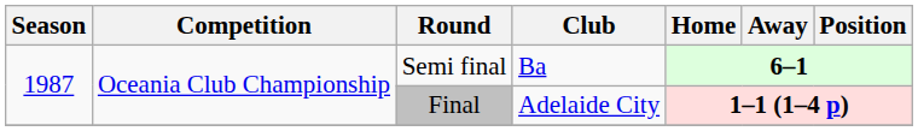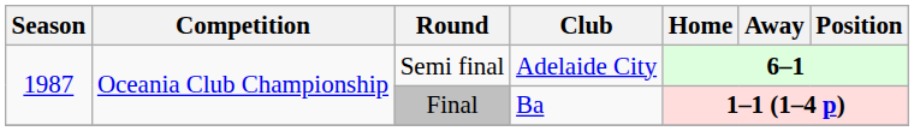Semi final | Club: Ba -> Adelaide City
Final | Club: Adelaide City -> Ba
